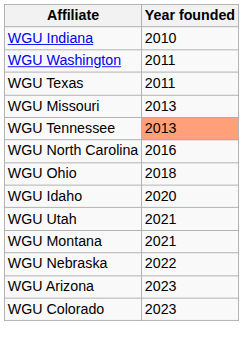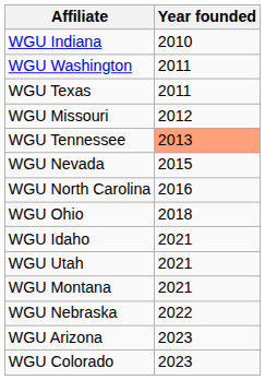WGU Missouri | Year founded: 2013 -> 2012
+ row: WGU Nevada | 2015
WGU Idaho | Year founded: 2020 -> 2021
